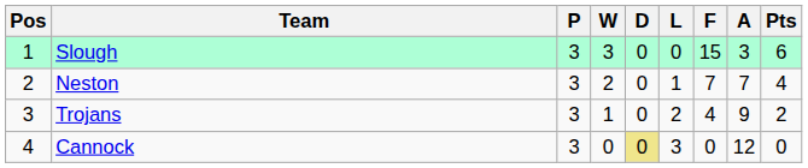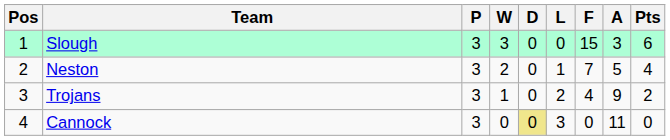Neston | A: 7 -> 5
Cannock | A: 12 -> 11
